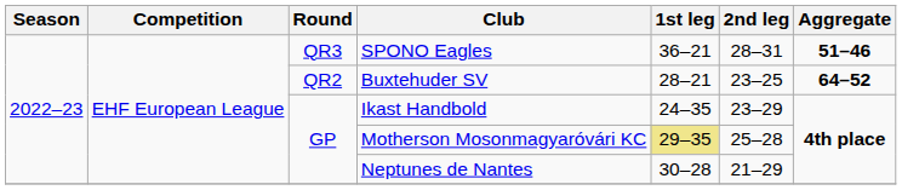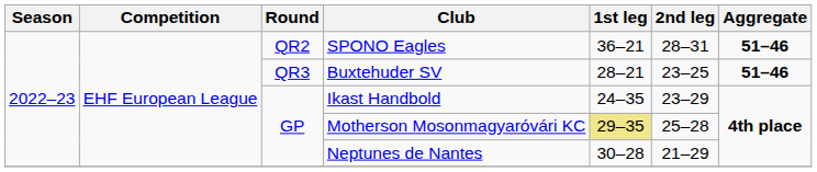SPONO Eagles | Round: QR3 -> QR2
Buxtehuder SV | Round: QR2 -> QR3
Buxtehuder SV | Aggregate: 64–52 -> 51–46
